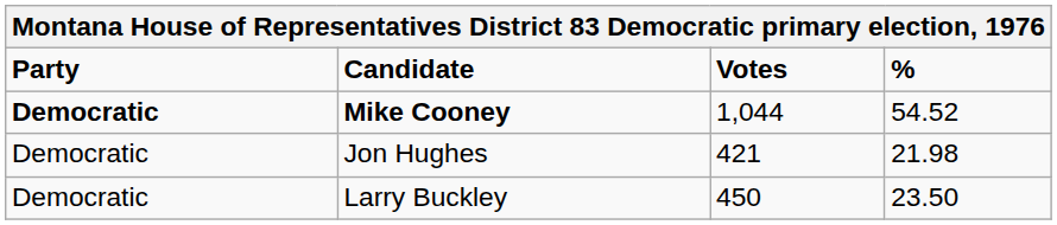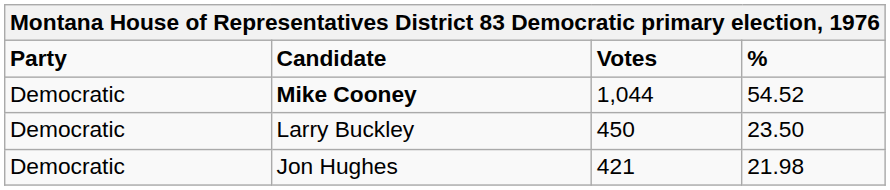Mike Cooney | Party: bold -> normal
rows swapped: Larry Buckley <-> Jon Hughes
